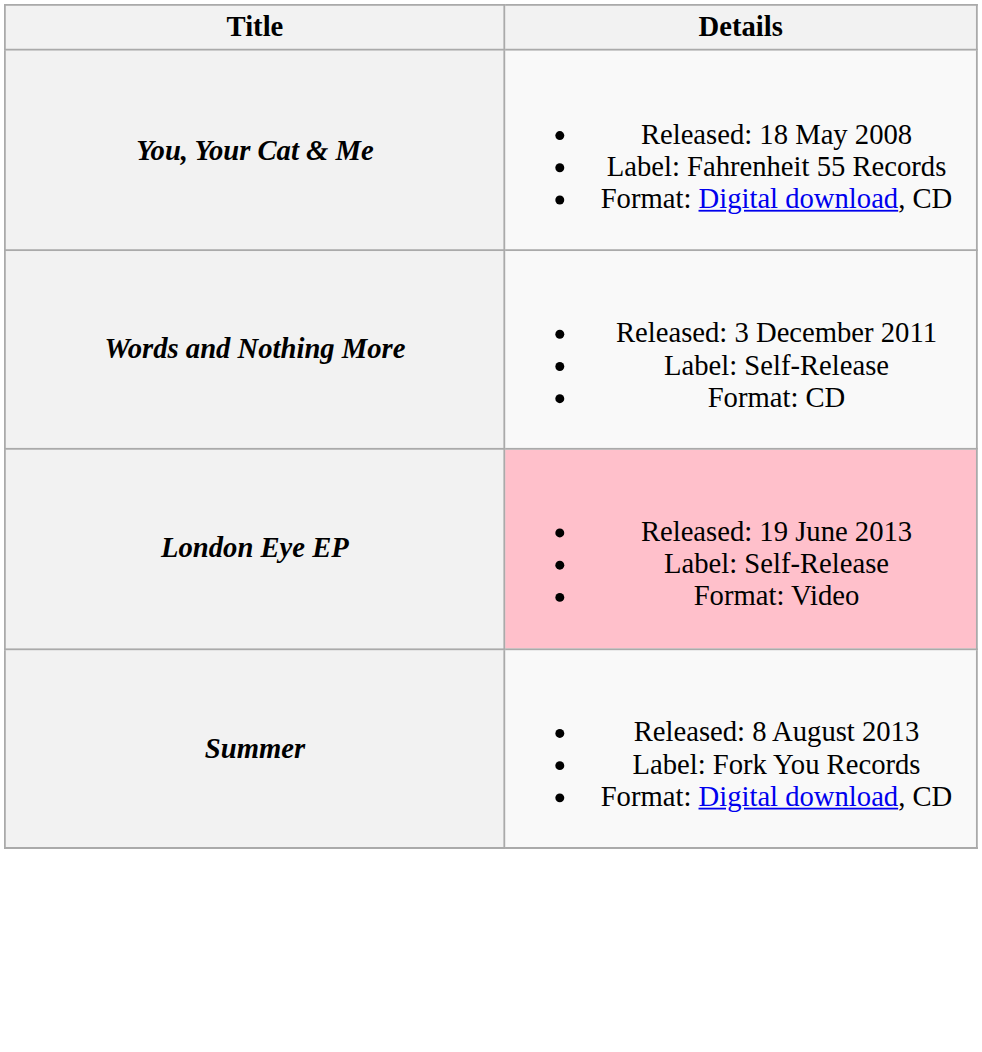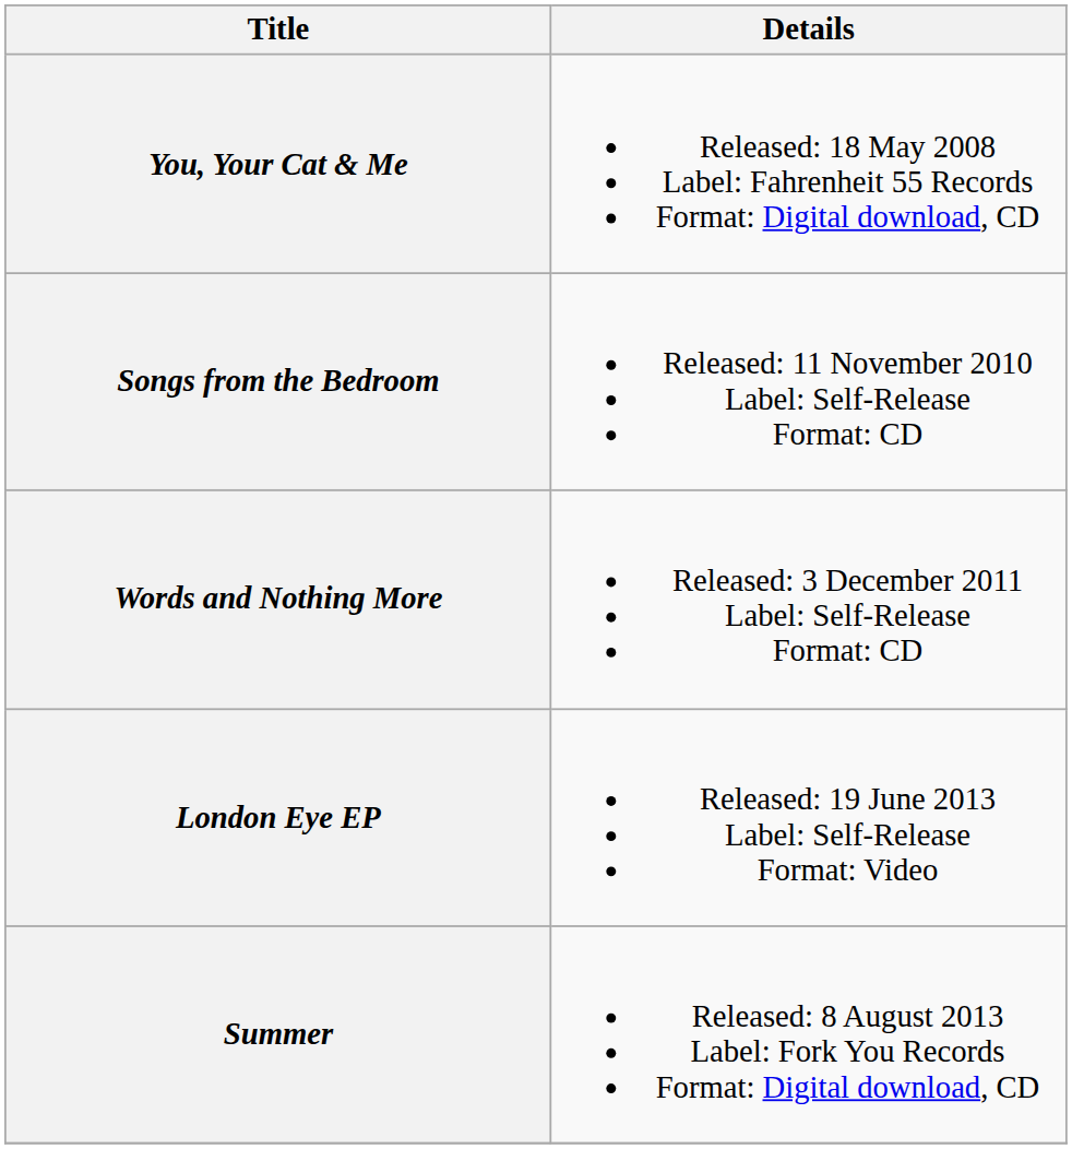+ row: Songs from the Bedroom | Released: 11 November 2010 Label: Self-Release Format: CD
London Eye EP | Details: pink background -> no background
